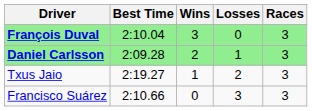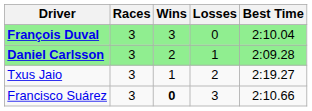columns swapped: Races <-> Best Time
Francisco Suárez | Wins: normal -> bold
